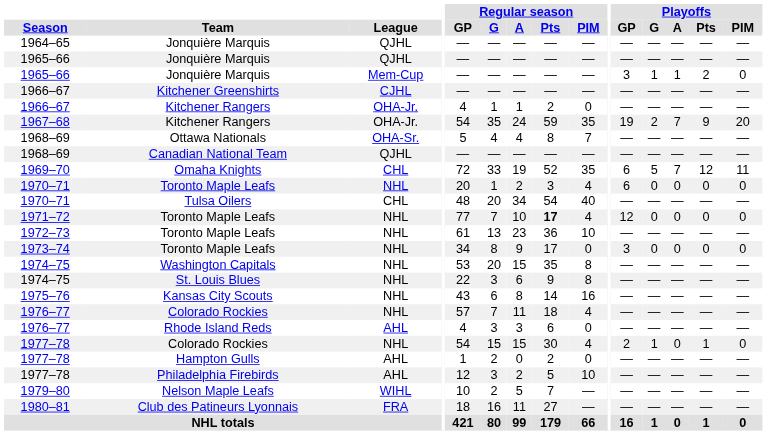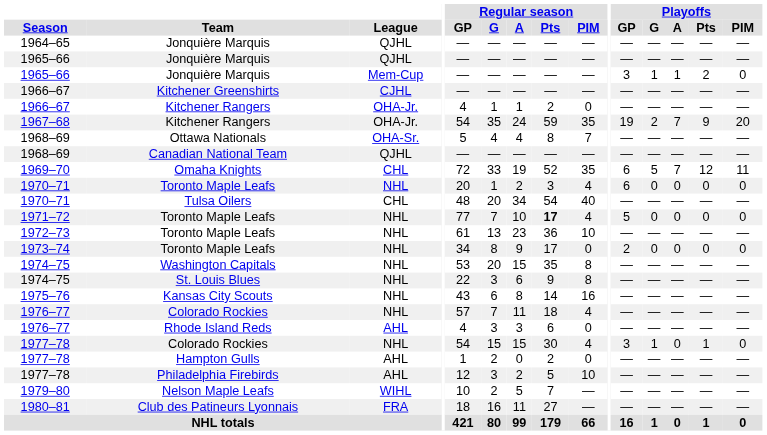1971–72 / Toronto Maple Leafs | Playoffs / GP: 12 -> 5
1973–74 / Toronto Maple Leafs | Playoffs / GP: 3 -> 2
1977–78 / Colorado Rockies | Playoffs / GP: 2 -> 3
